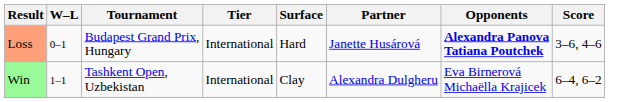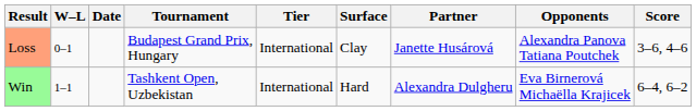+ column: Date
Loss | Surface: Hard -> Clay
Loss | Opponents: bold -> normal
Win | Surface: Clay -> Hard
